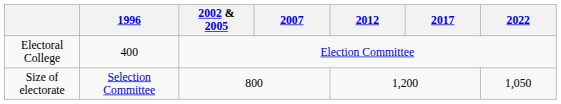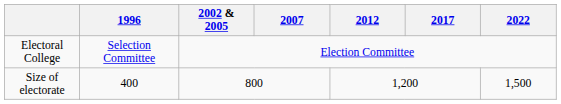Electoral College | 1996: 400 -> Selection Committee
Size of electorate | 1996: Selection Committee -> 400
Size of electorate | 2022: 1,050 -> 1,500
